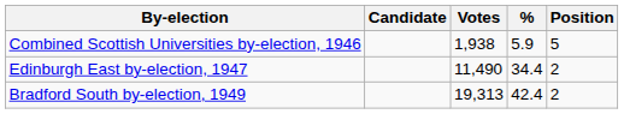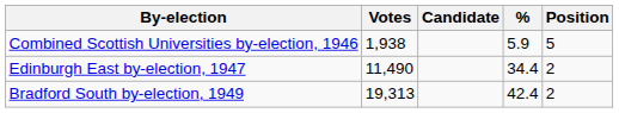columns swapped: Candidate <-> Votes
